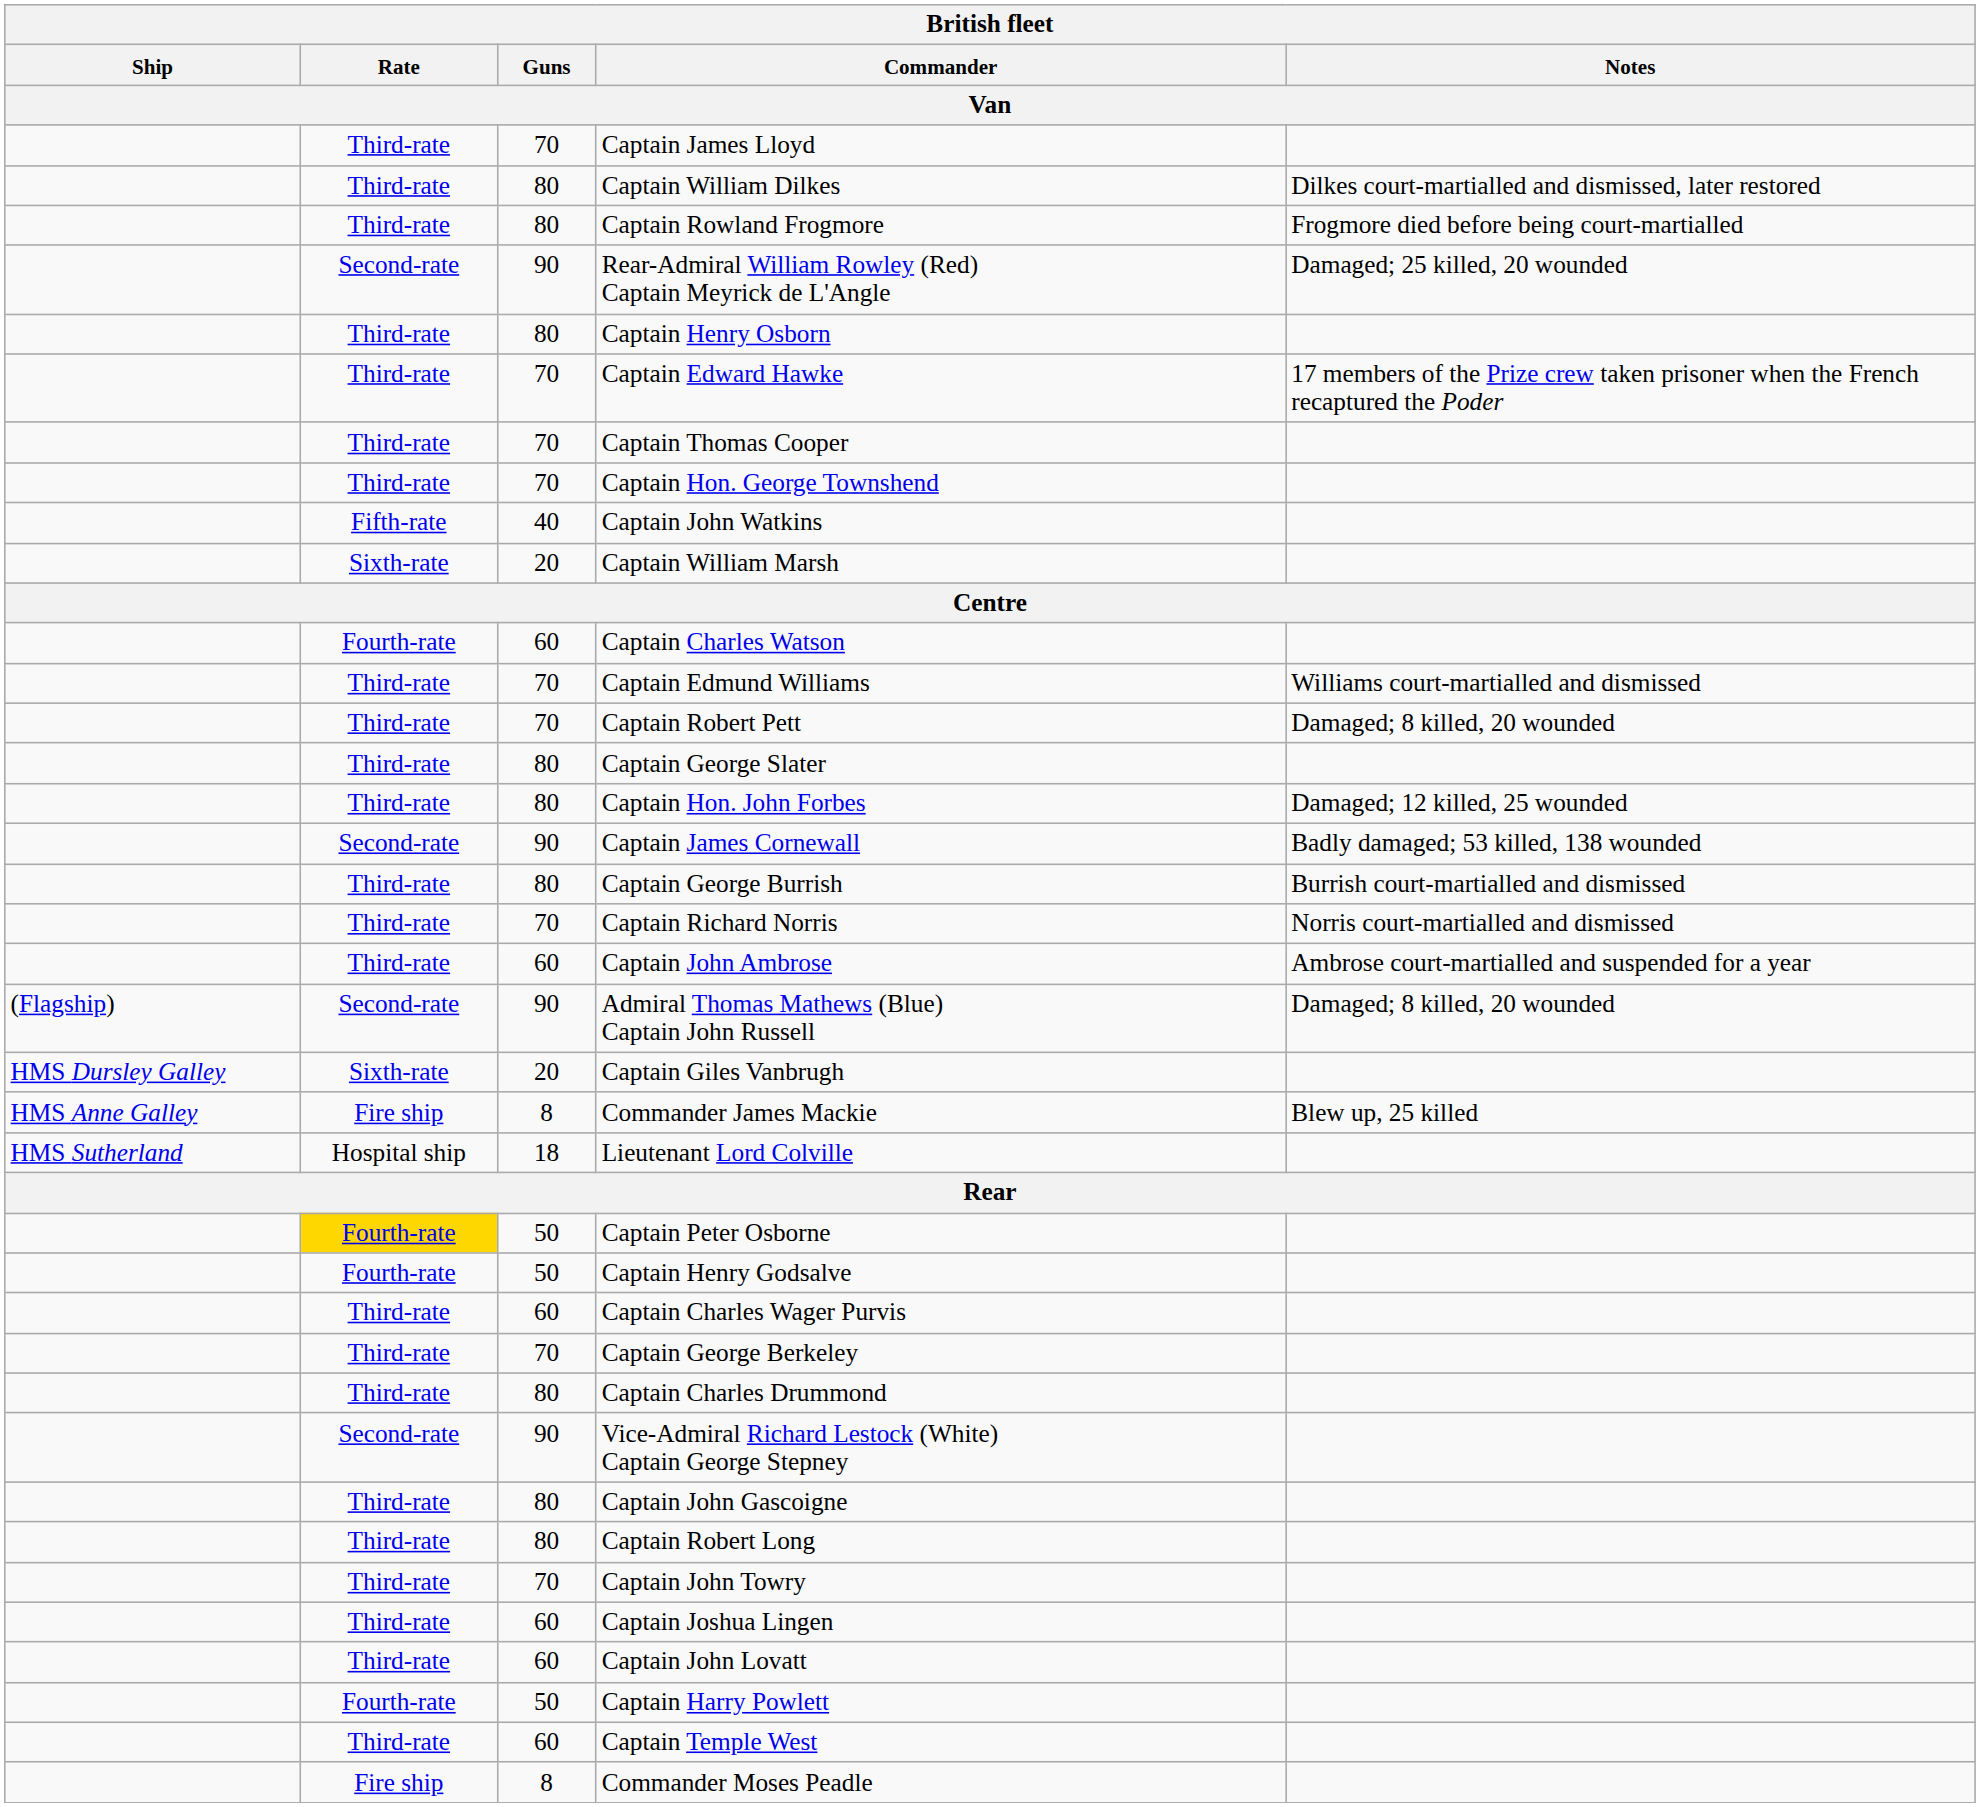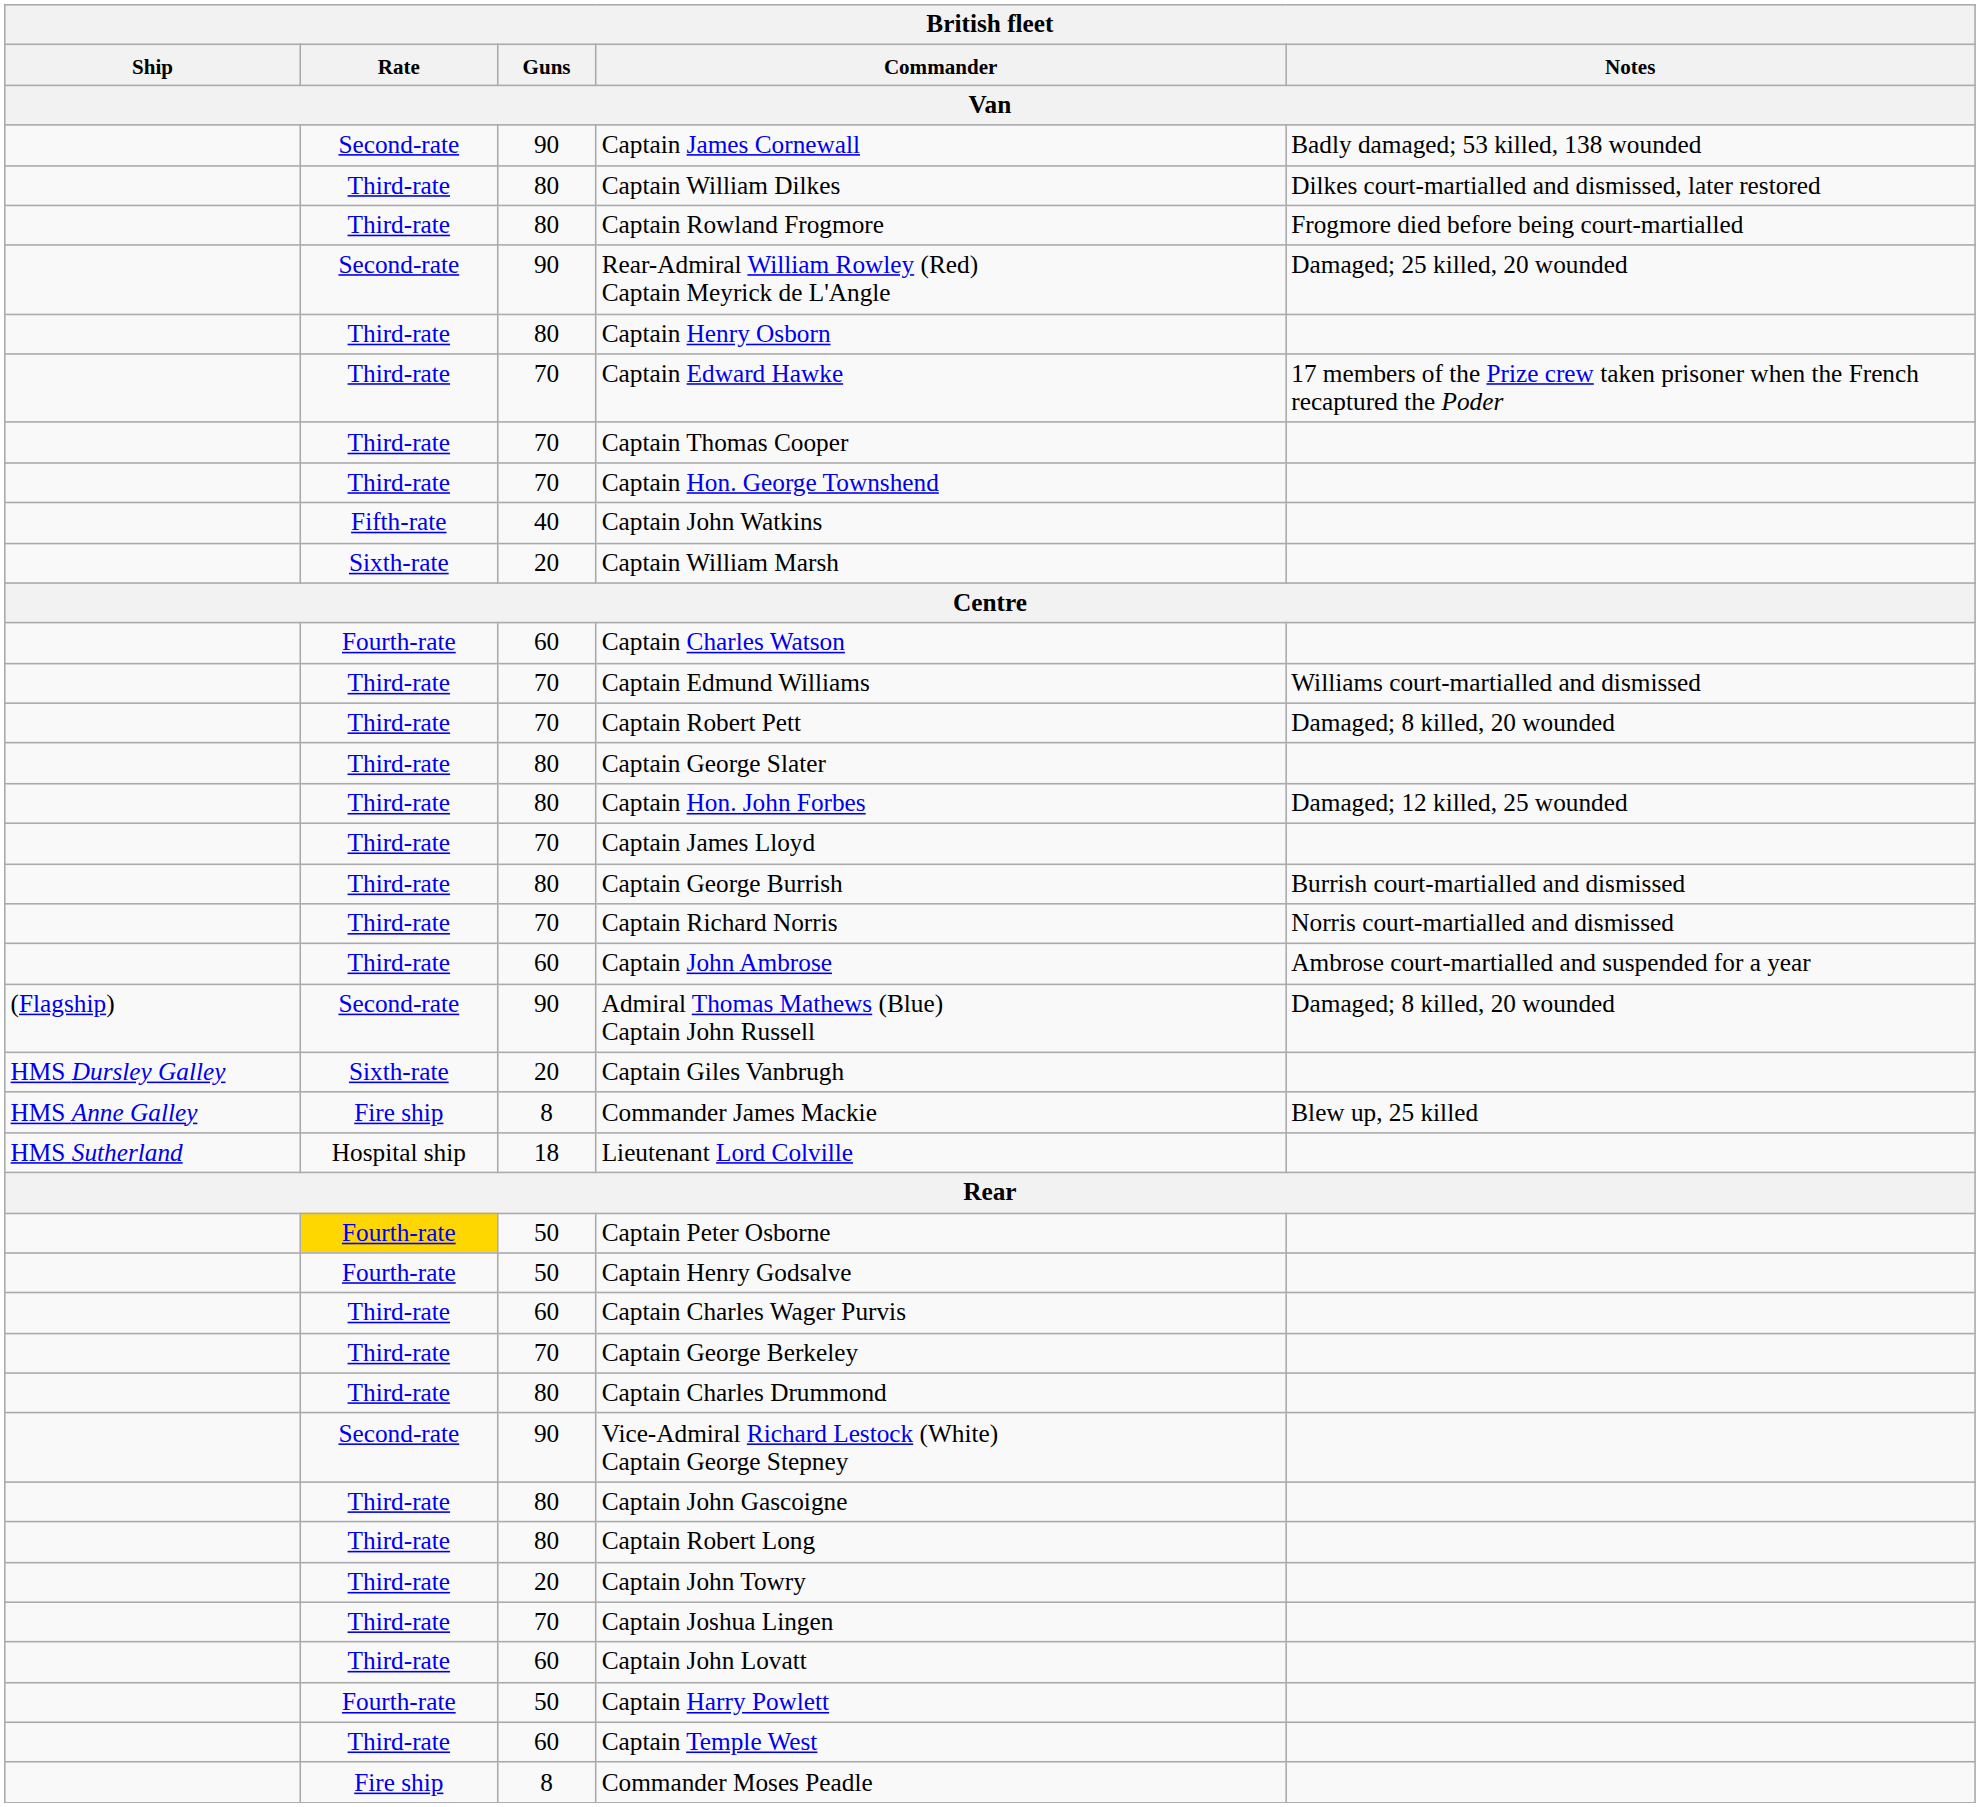rows swapped: Captain James Lloyd <-> Captain James Cornewall
Captain John Towry | Guns: 70 -> 20
Captain Joshua Lingen | Guns: 60 -> 70
